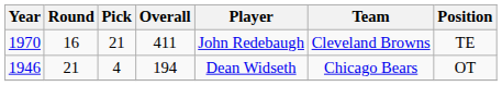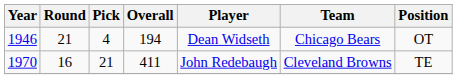rows swapped: 1946 <-> 1970
